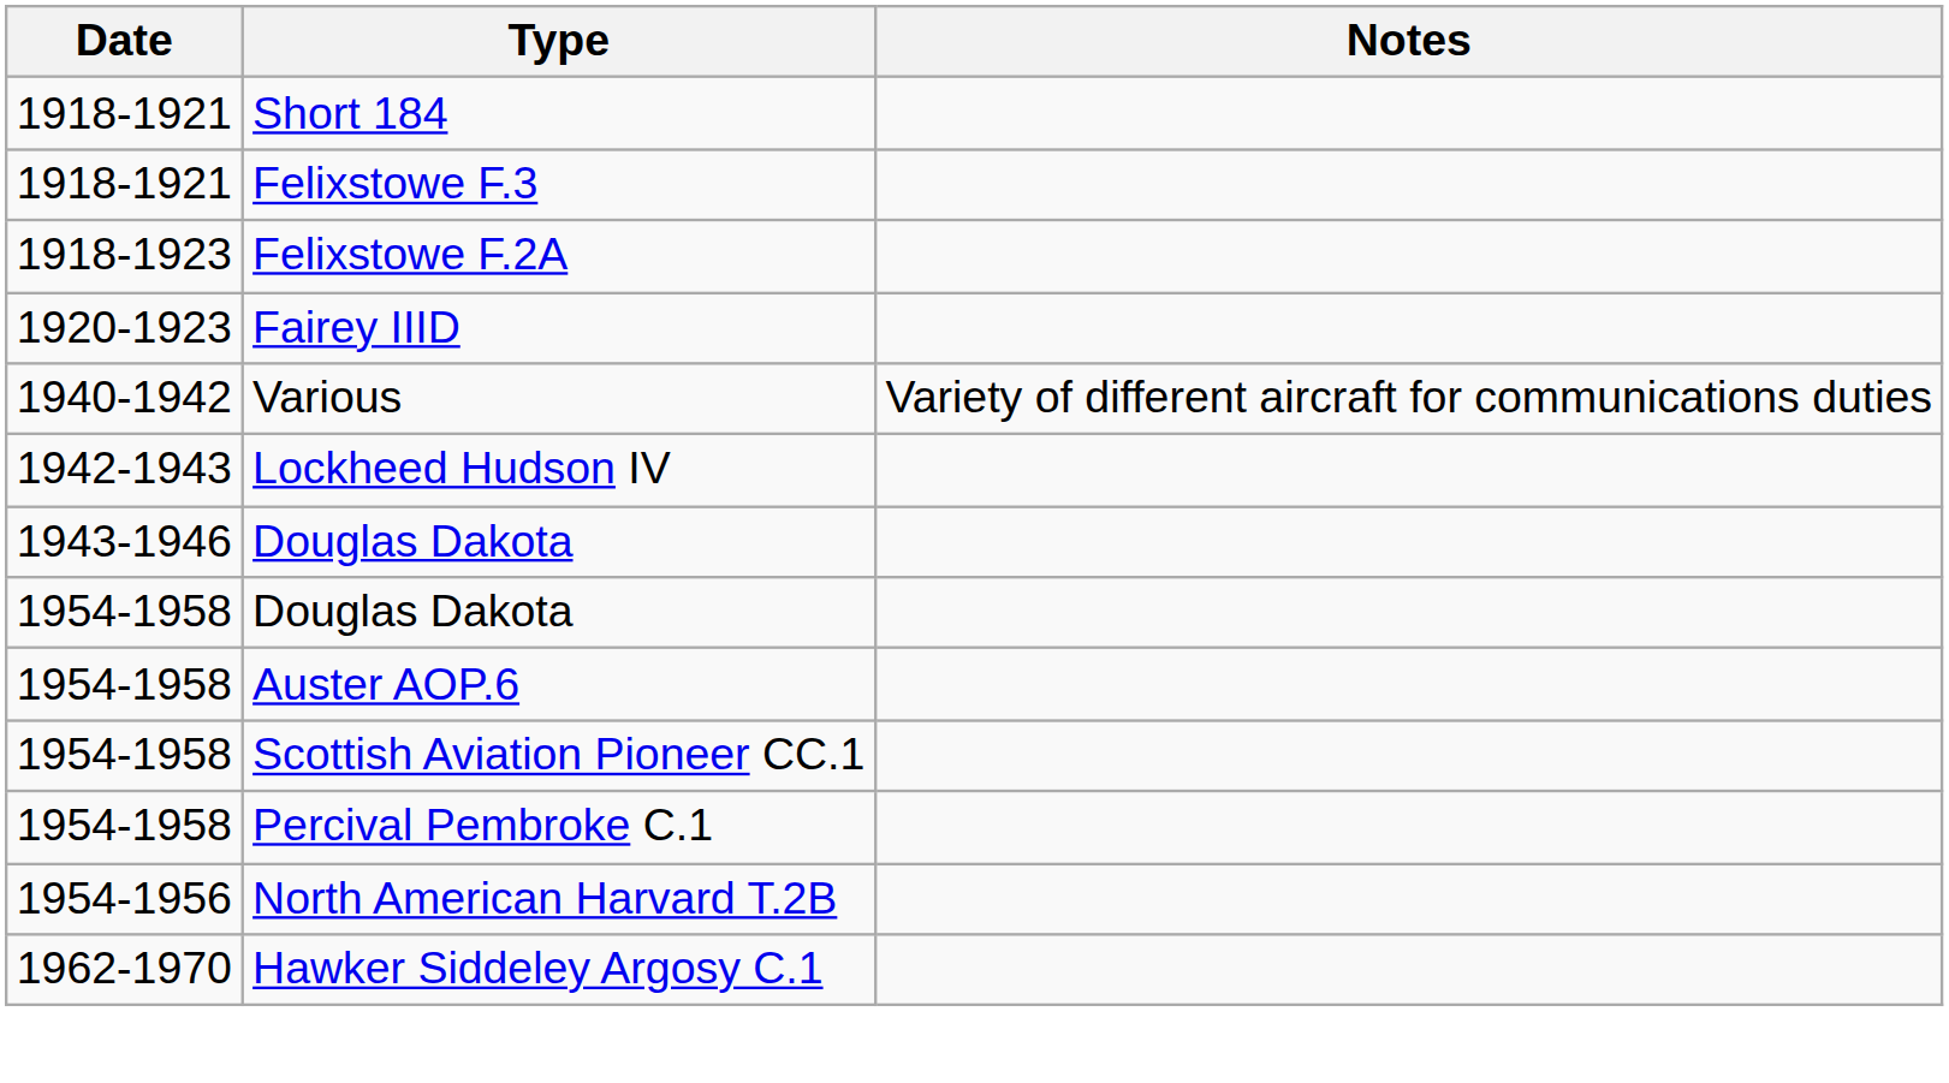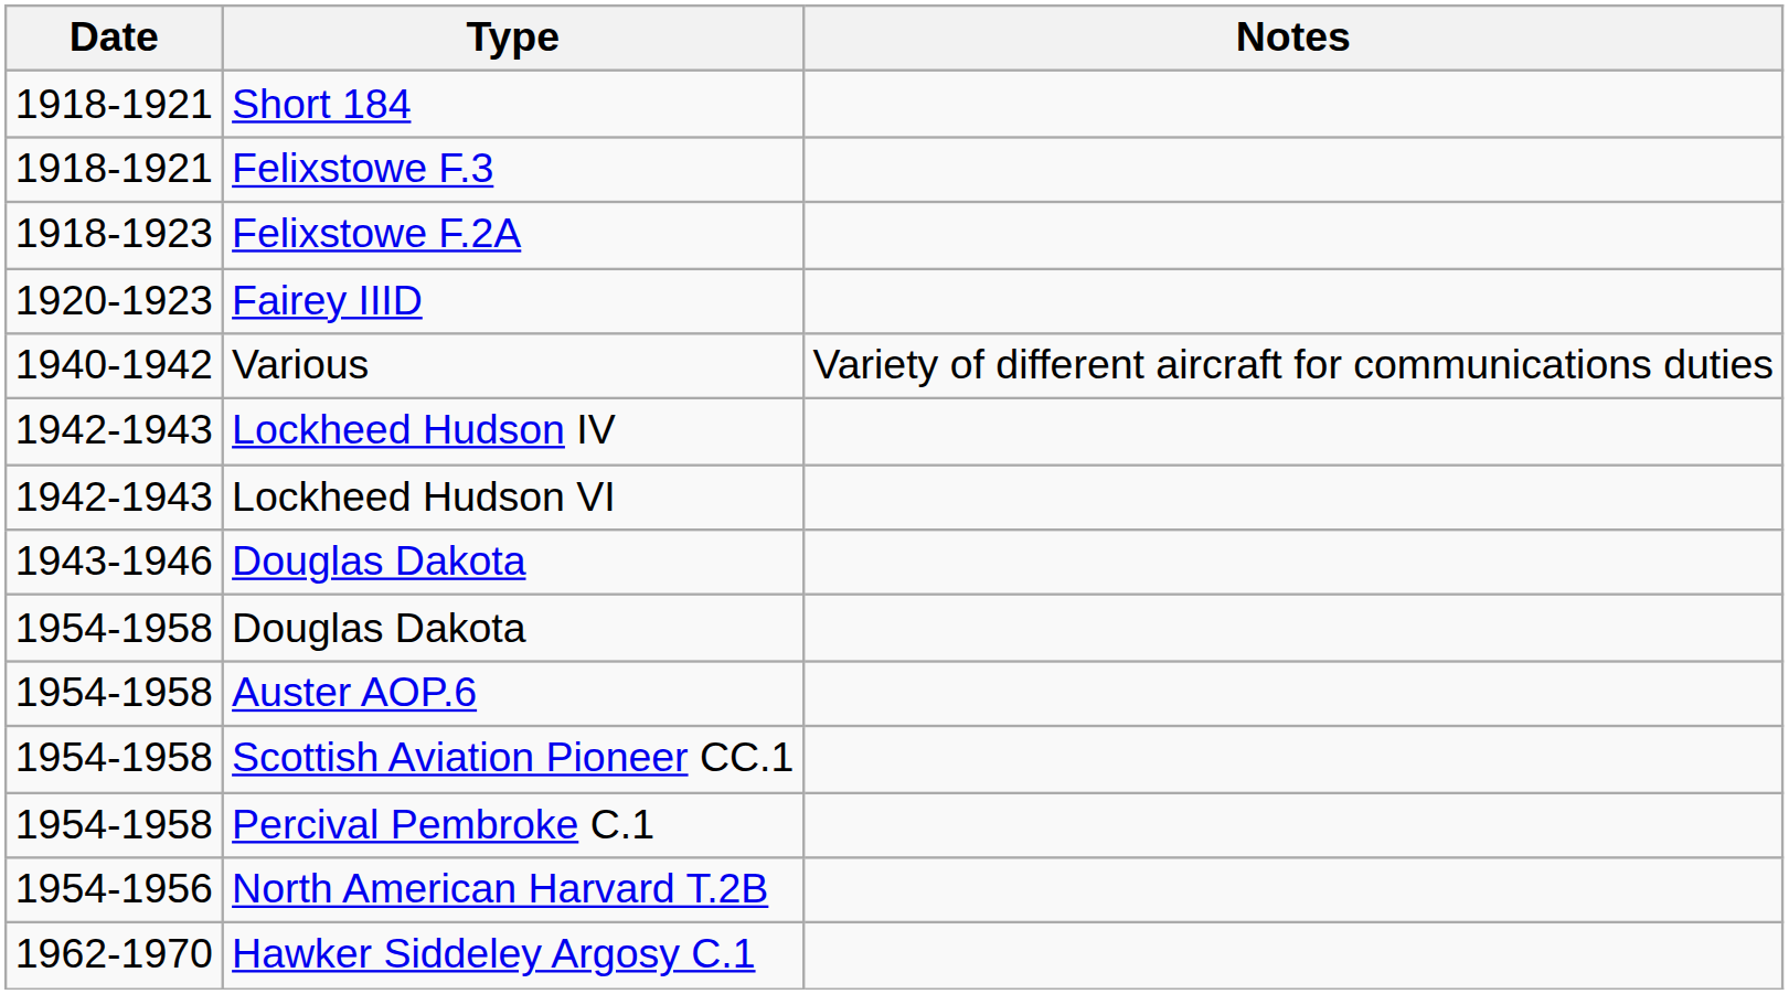+ row: 1942-1943 | Lockheed Hudson VI
